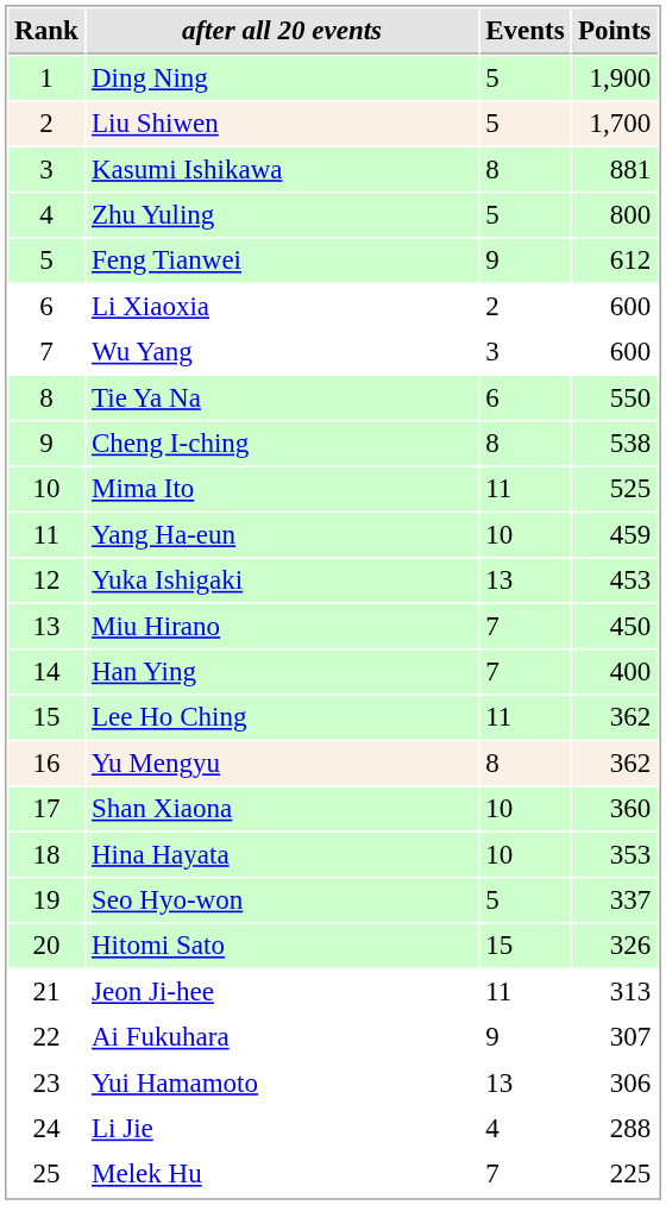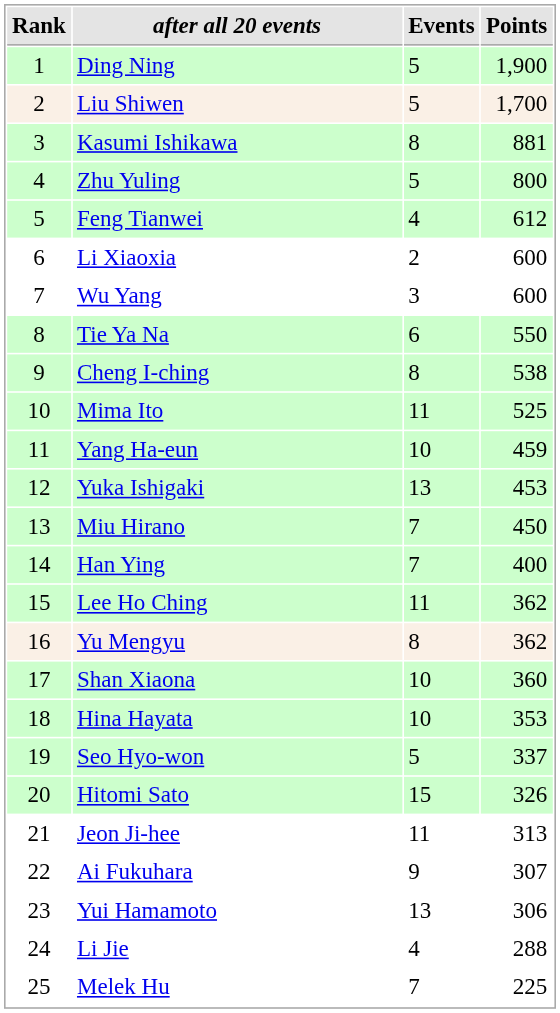Feng Tianwei | Events: 9 -> 4
